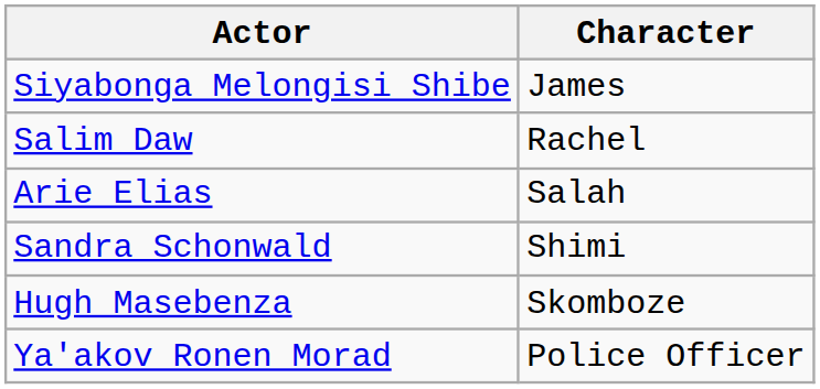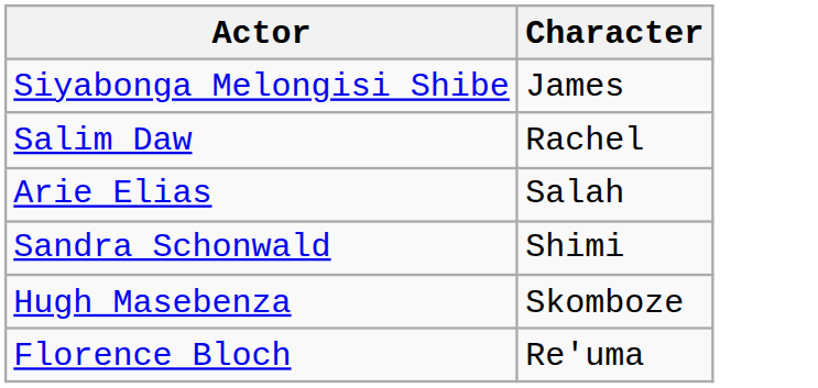+ row: Florence Bloch | Re'uma
- row: Ya'akov Ronen Morad | Police Officer
